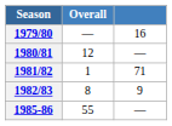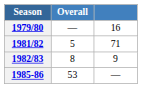- row: 1980/81 | 12 | —
1981/82 | Overall: 1 -> 5
1985-86 | Overall: 55 -> 53
